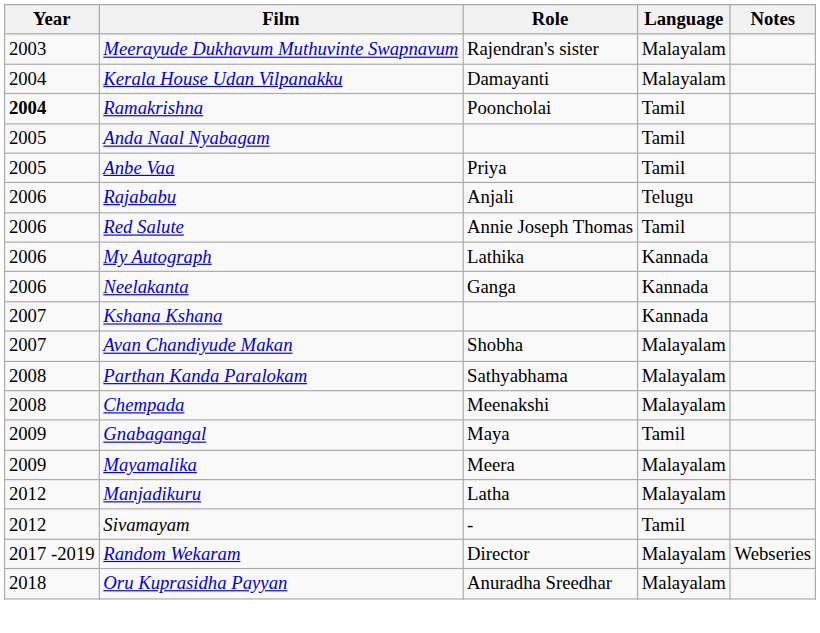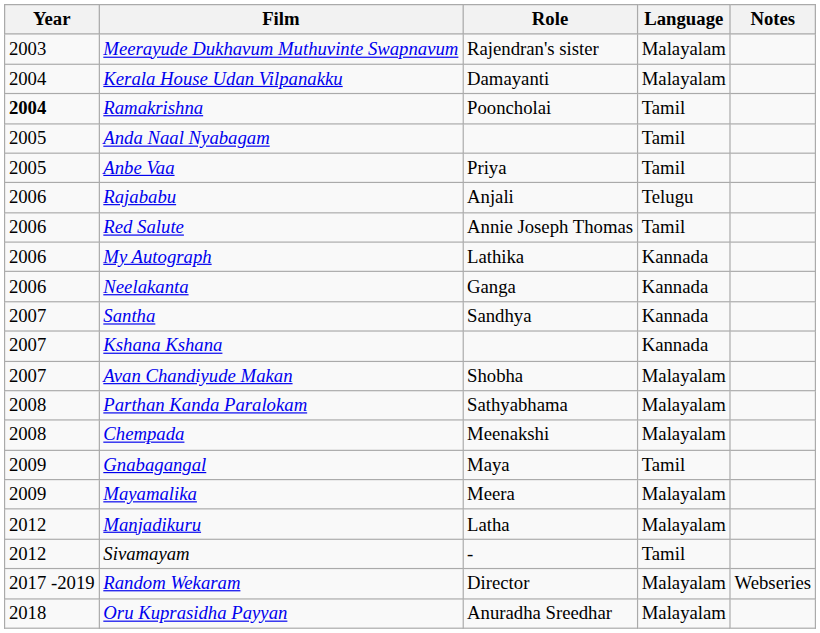+ row: 2007 | Santha | Sandhya | Kannada
